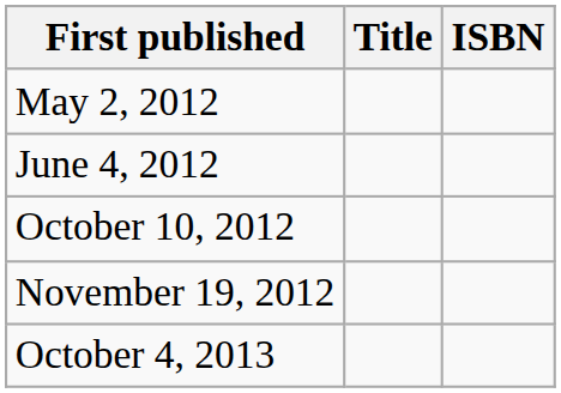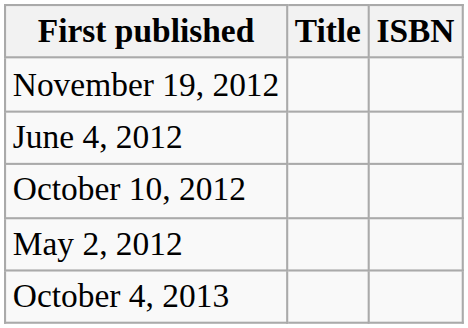rows swapped: May 2, 2012 <-> November 19, 2012
